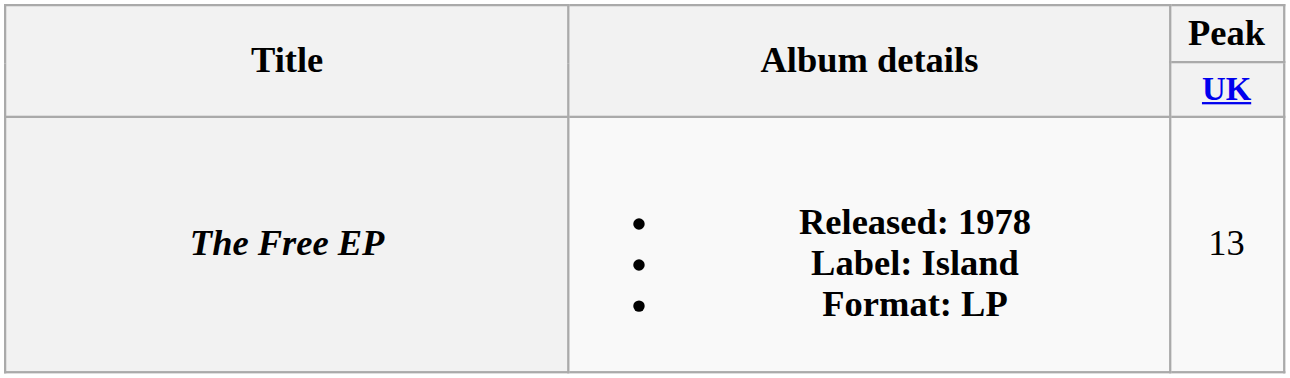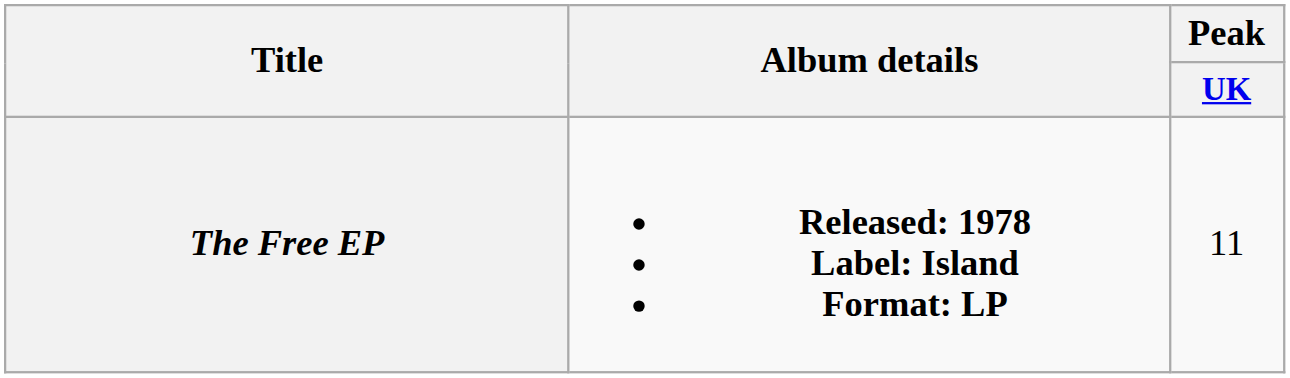The Free EP | Peak / UK: 13 -> 11
